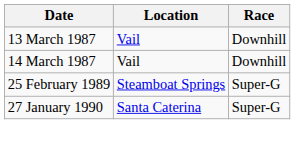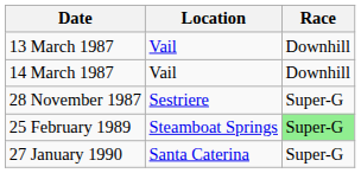+ row: 28 November 1987 | Sestriere | Super-G
25 February 1989 | Race: no background -> lightgreen background
